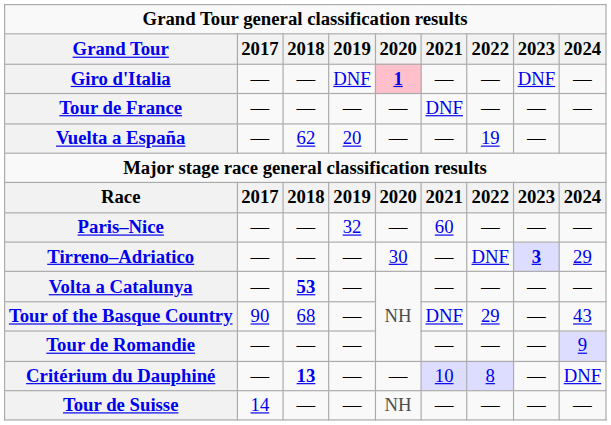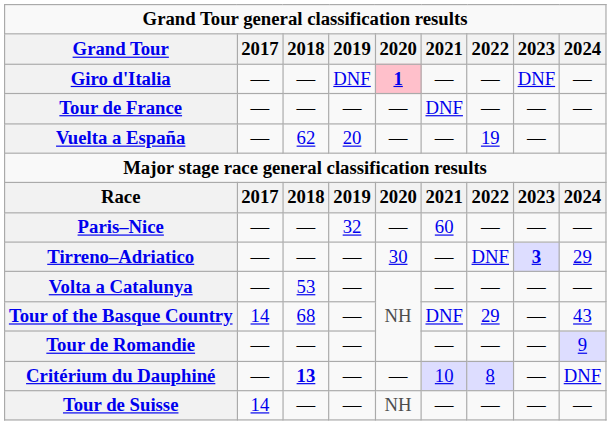Volta a Catalunya | 2018: bold -> normal
Tour of the Basque Country | 2017: 90 -> 14
